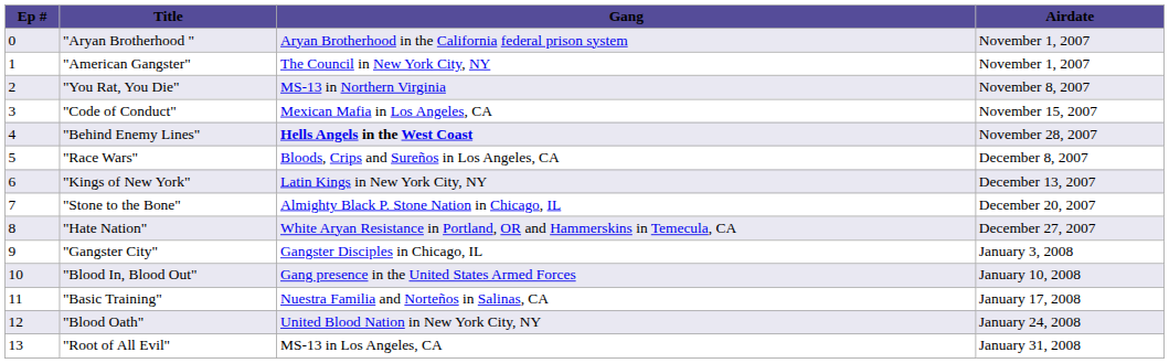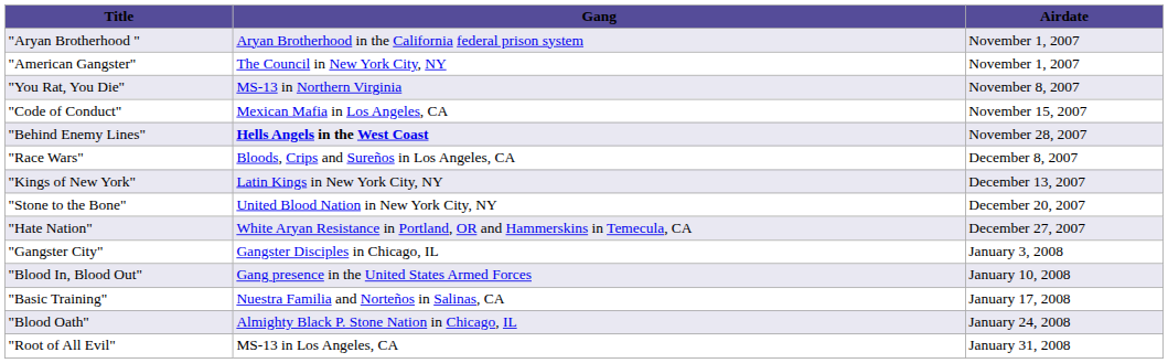- column: Ep # | 0 | 1 | 2 | 3 | 4 | 5 | 6 | 7 | 8 | 9 | 10 | 11 | 12 | 13
"Stone to the Bone" | Gang: Almighty Black P. Stone Nation in Chicago, IL -> United Blood Nation in New York City, NY
"Blood Oath" | Gang: United Blood Nation in New York City, NY -> Almighty Black P. Stone Nation in Chicago, IL
